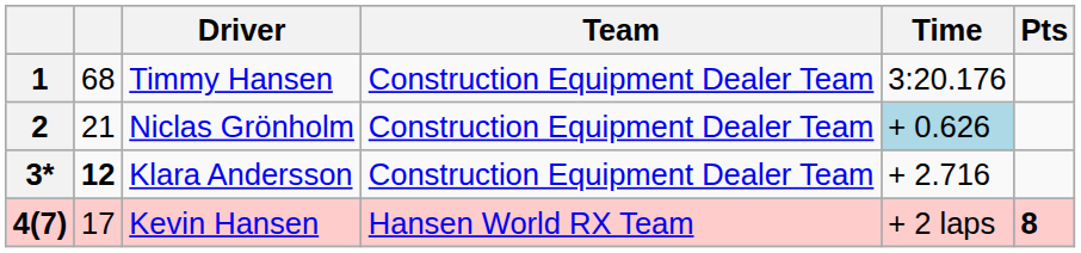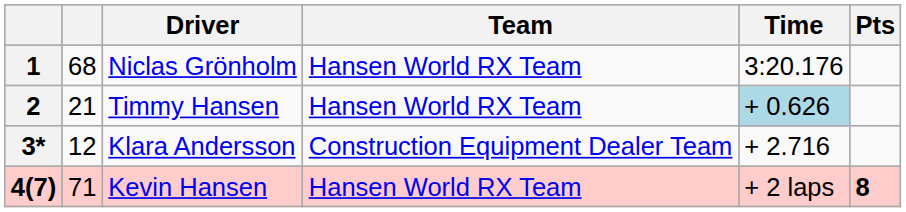1 | Driver: Timmy Hansen -> Niclas Grönholm
1 | Team: Construction Equipment Dealer Team -> Hansen World RX Team
2 | Driver: Niclas Grönholm -> Timmy Hansen
2 | Team: Construction Equipment Dealer Team -> Hansen World RX Team
3* | column 2: bold -> normal
4(7) | column 2: 17 -> 71
